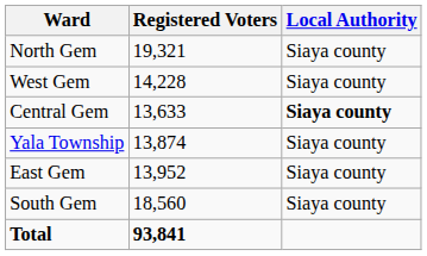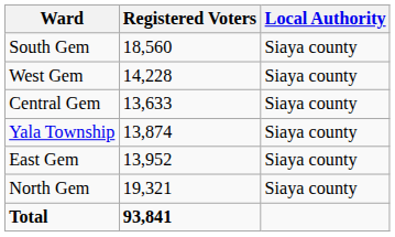rows swapped: North Gem <-> South Gem
Central Gem | Local Authority: bold -> normal
